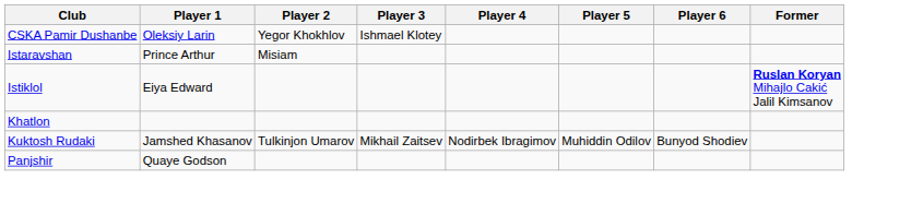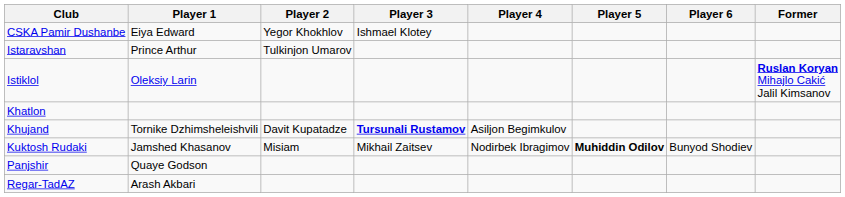CSKA Pamir Dushanbe | Player 1: Oleksiy Larin -> Eiya Edward
Istaravshan | Player 2: Misiam -> Tulkinjon Umarov
Istiklol | Player 1: Eiya Edward -> Oleksiy Larin
+ row: Khujand | Tornike Dzhimsheleishvili | Davit Kupatadze | Tursunali Rustamov | Asiljon Begimkulov
Kuktosh Rudaki | Player 2: Tulkinjon Umarov -> Misiam
Kuktosh Rudaki | Player 5: normal -> bold
+ row: Regar-TadAZ | Arash Akbari
